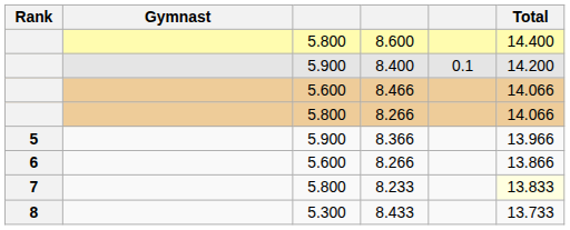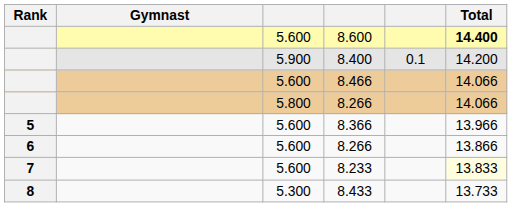8.600 | column 3: 5.800 -> 5.600
8.600 | Total: normal -> bold
8.366 | column 3: 5.900 -> 5.600
8.233 | column 3: 5.800 -> 5.600
